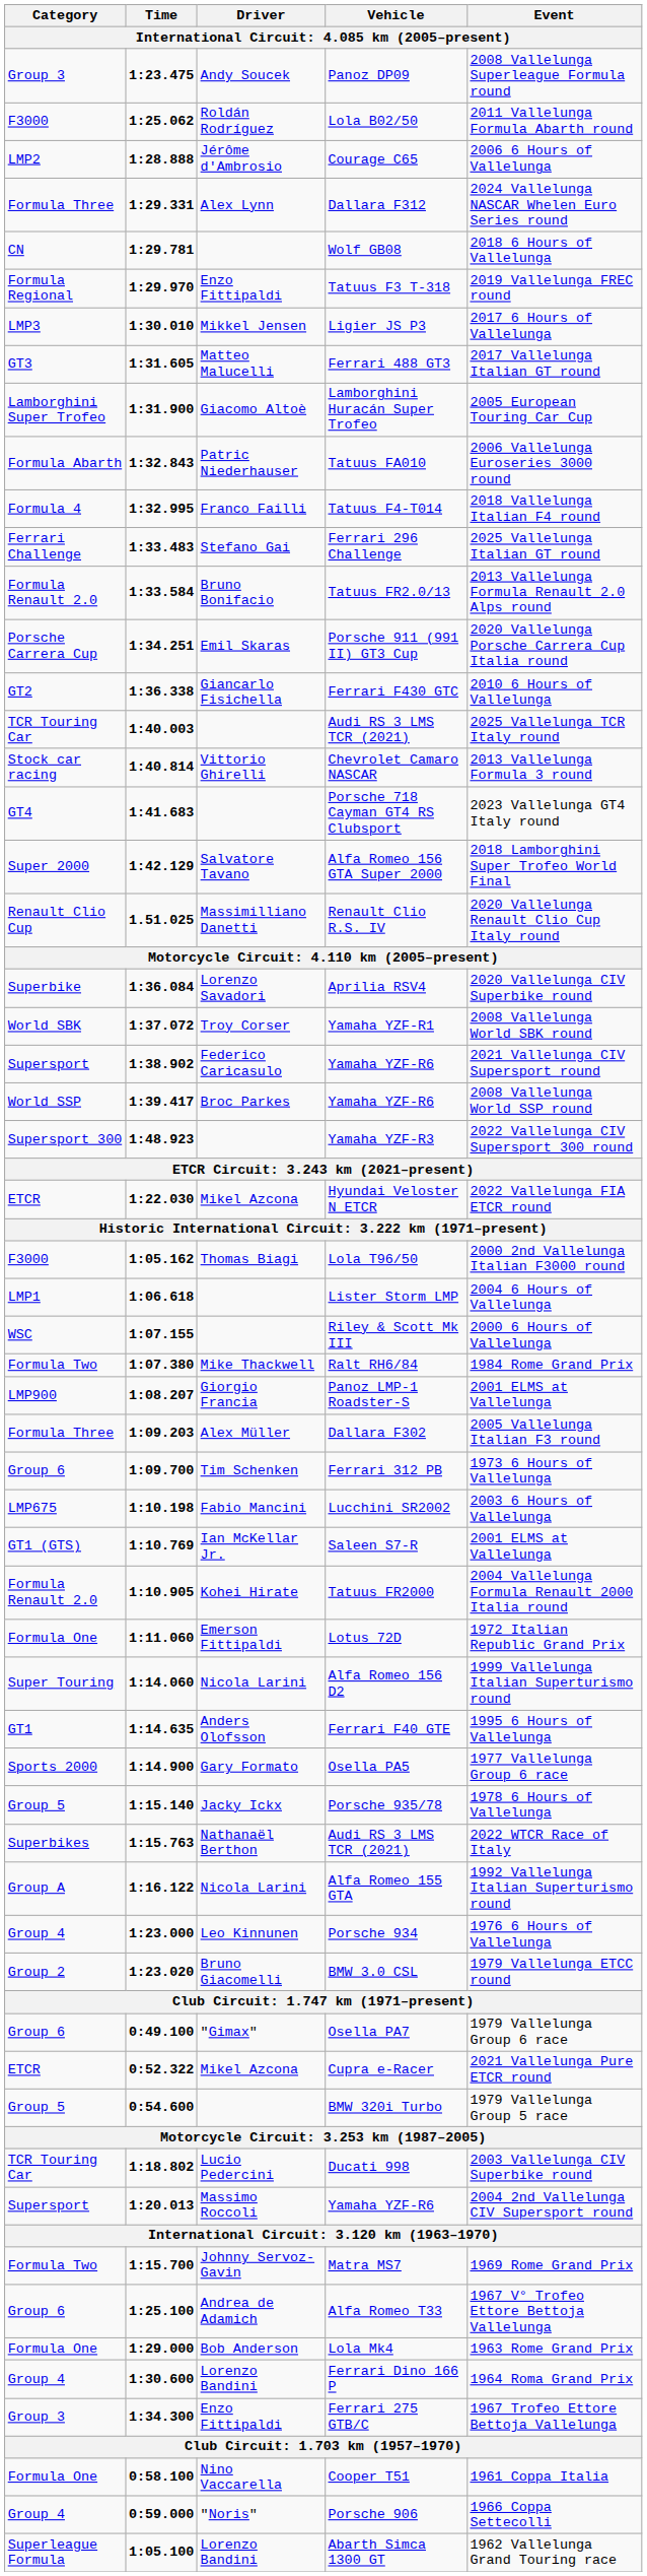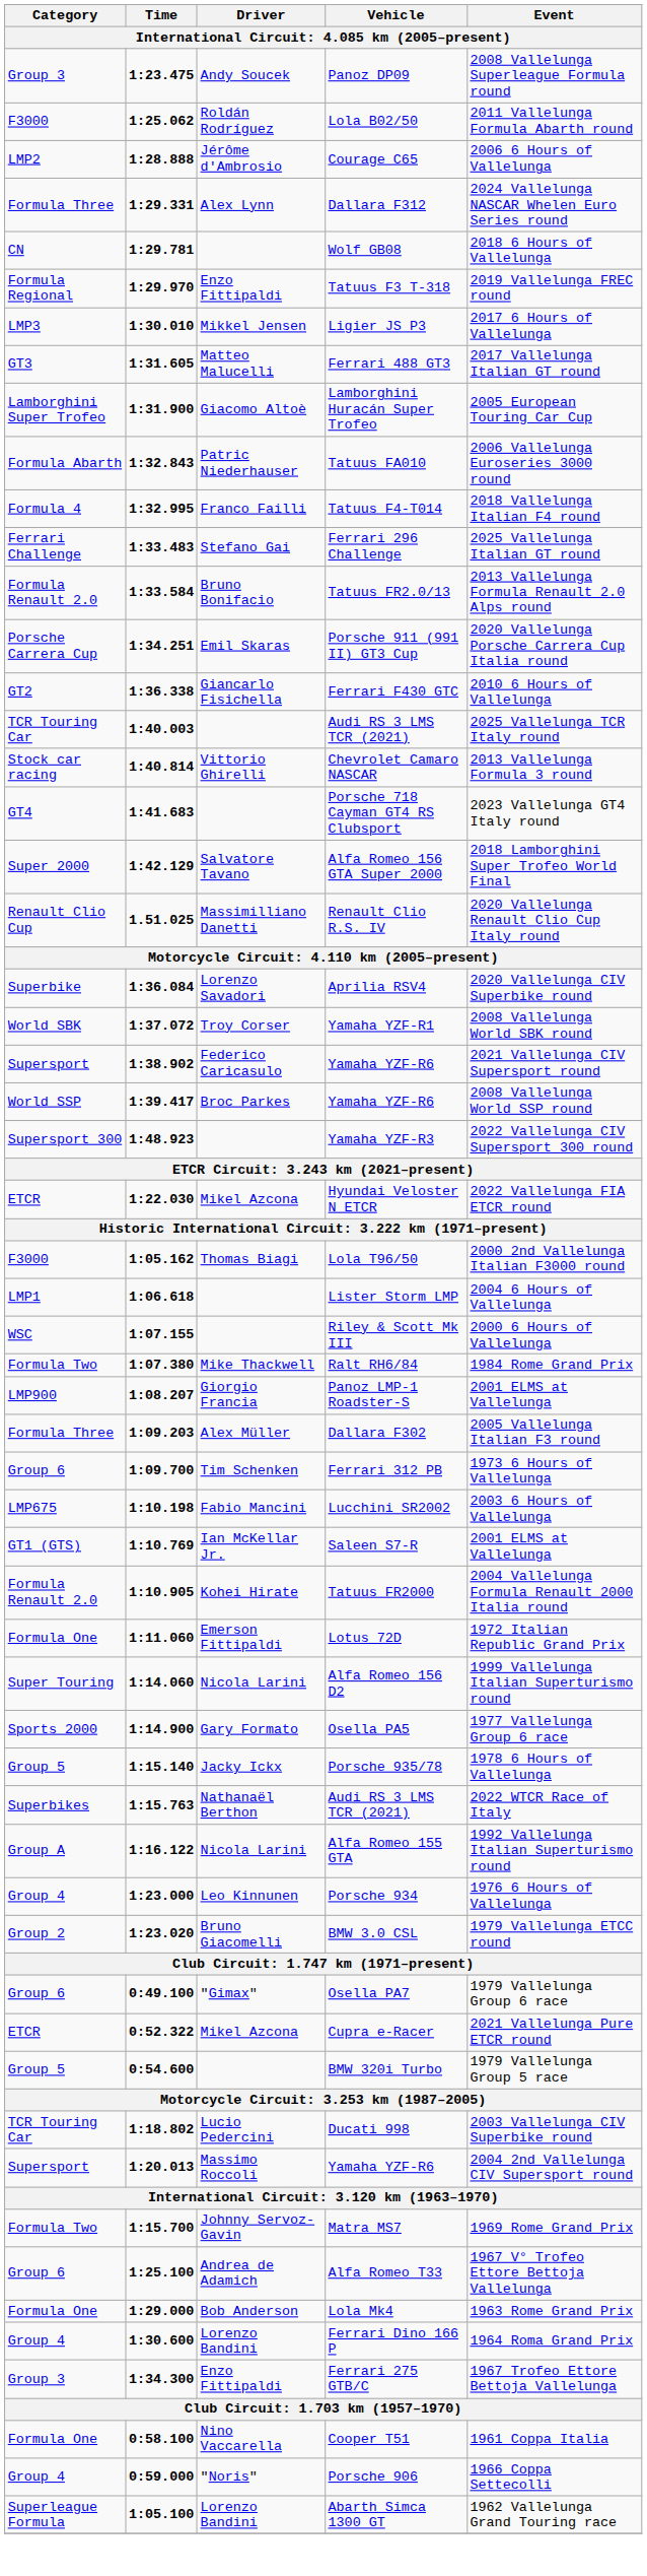- row: GT1 | 1:14.635 | Anders Olofsson | Ferrari F40 GTE | 1995 6 Hours of Vallelunga
